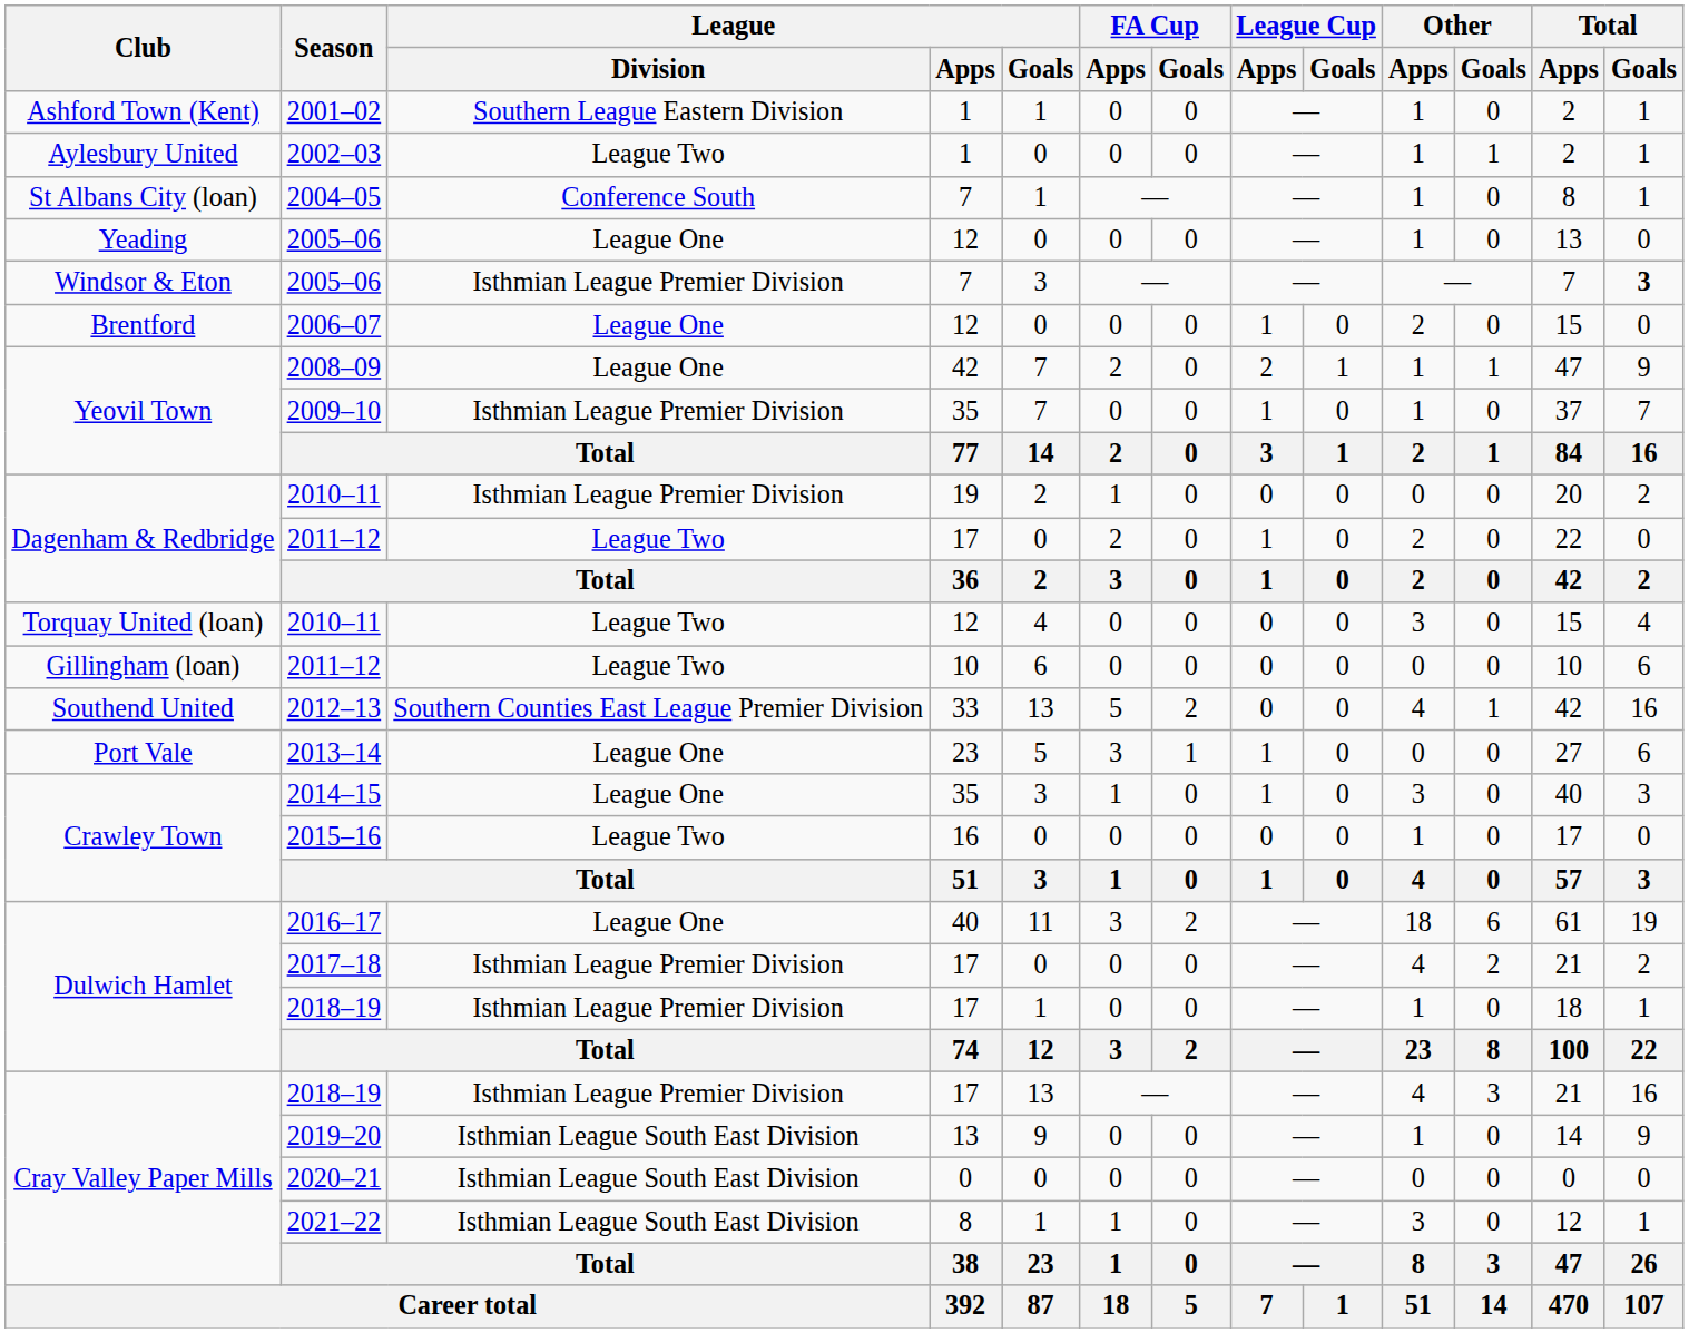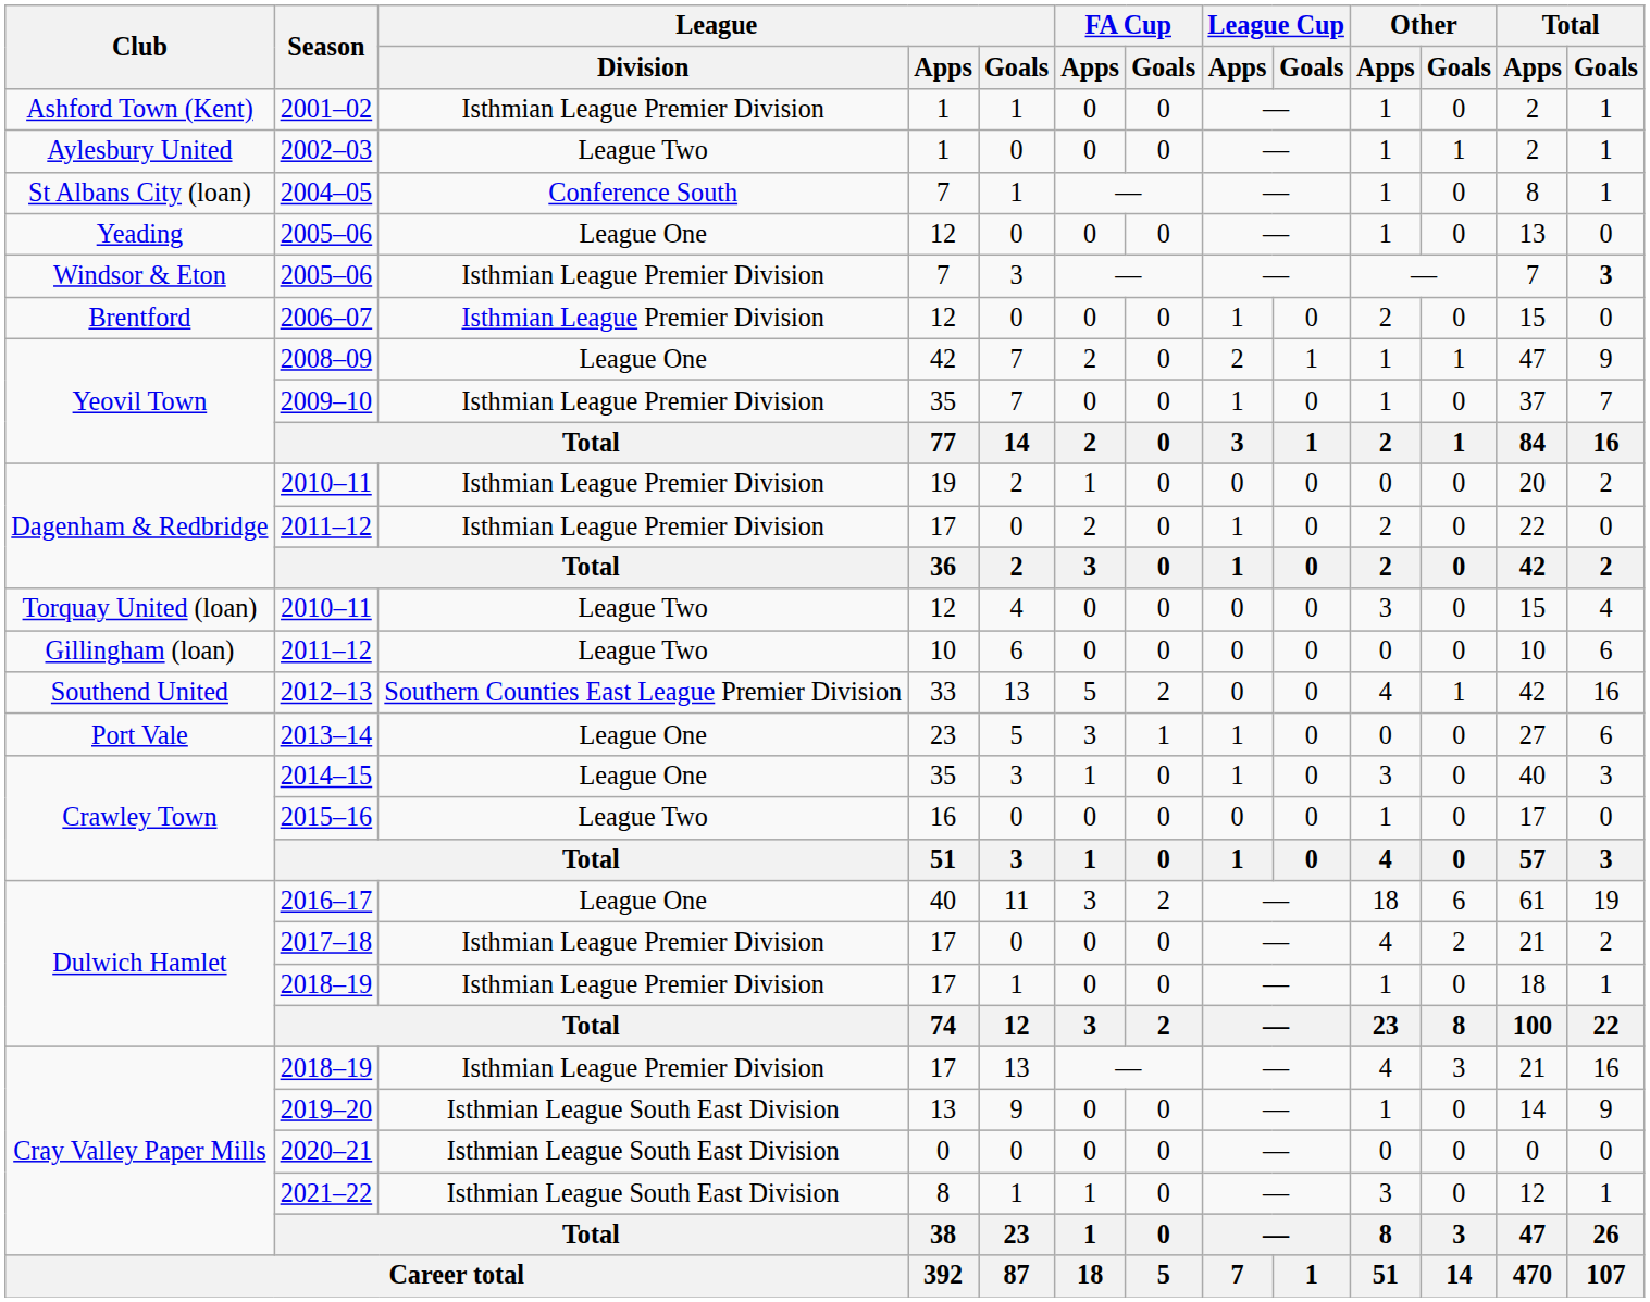2001–02 | League / Division: Southern League Eastern Division -> Isthmian League Premier Division
2006–07 | League / Division: League One -> Isthmian League Premier Division
Dagenham & Redbridge / 2011–12 | League / Division: League Two -> Isthmian League Premier Division
